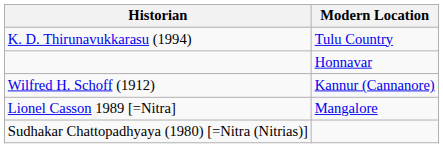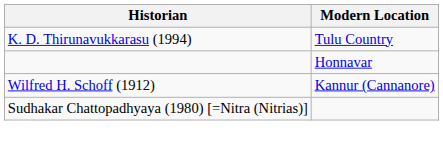- row: Lionel Casson 1989 [=Nitra] | Mangalore
